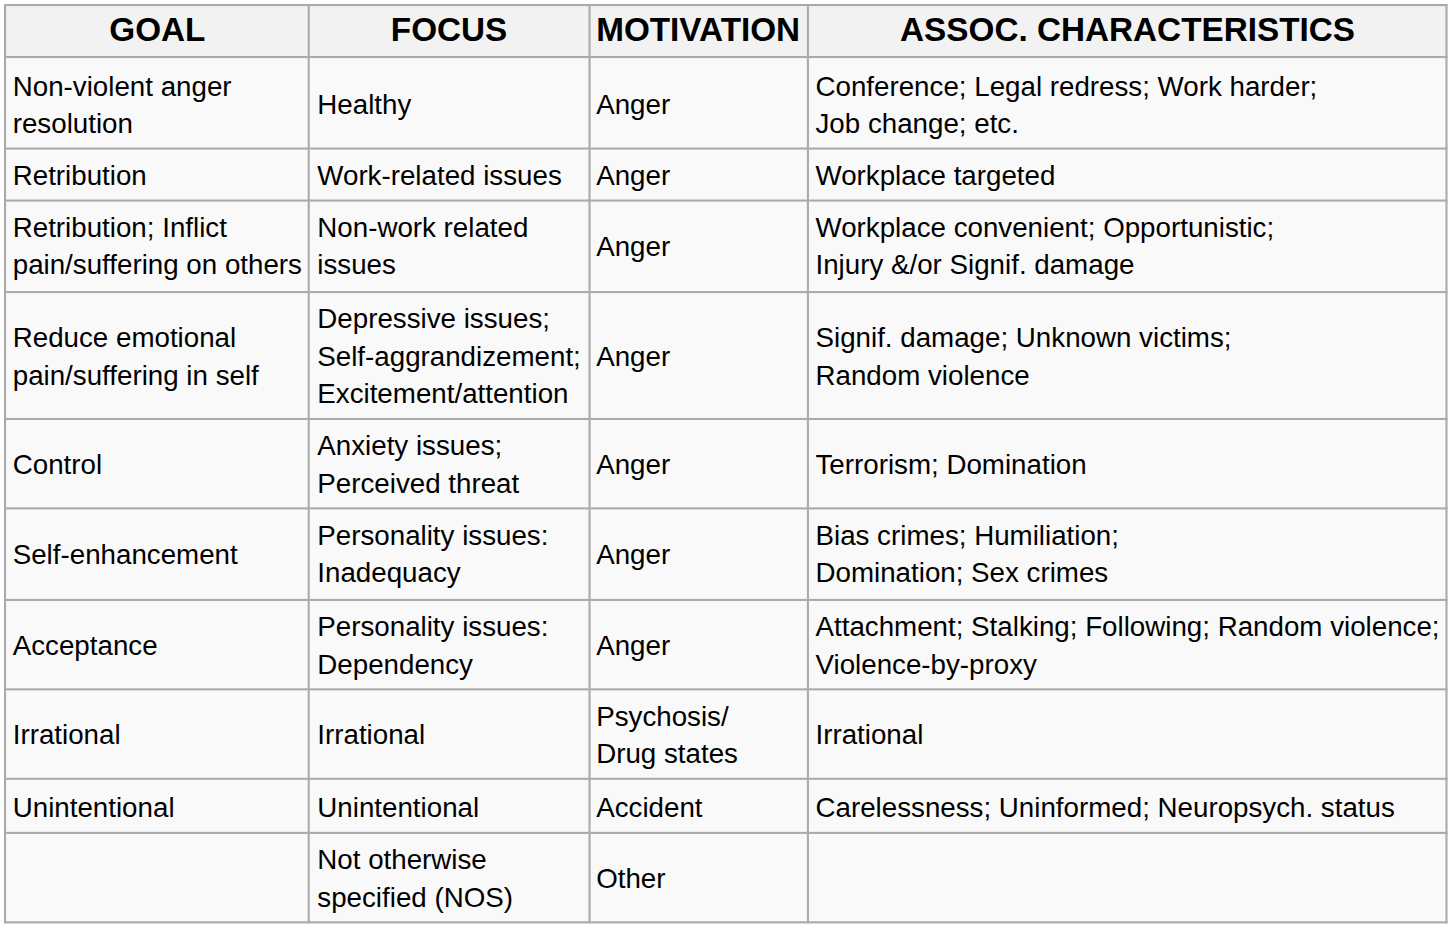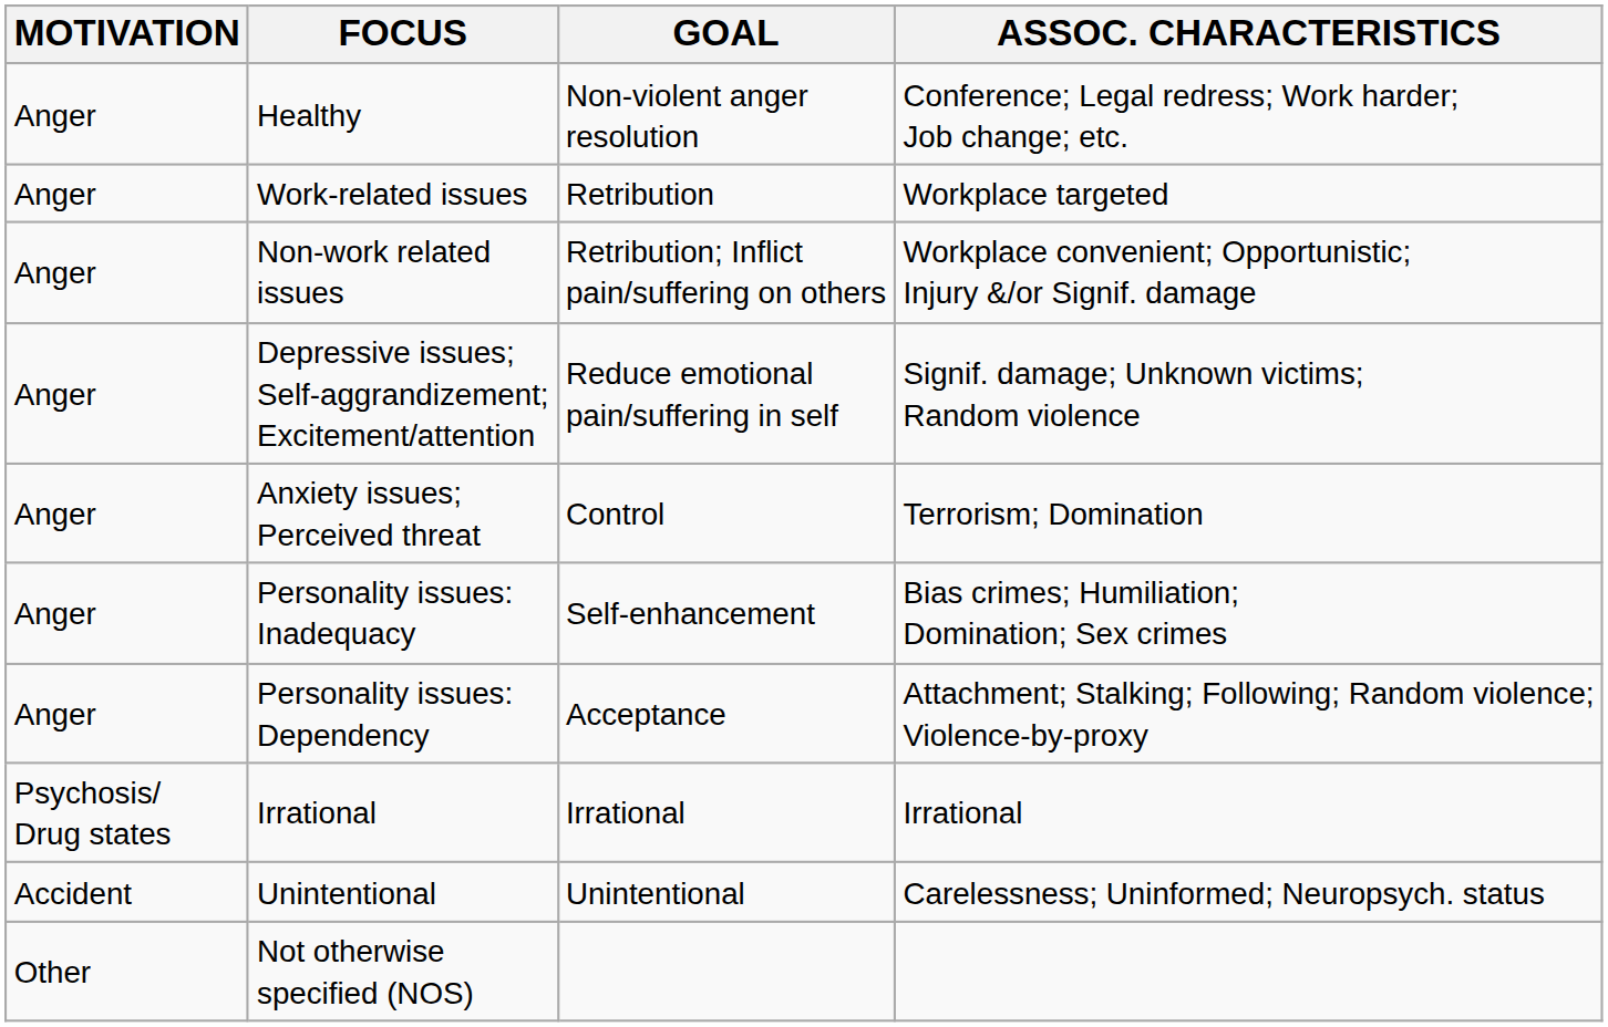columns swapped: MOTIVATION <-> GOAL
